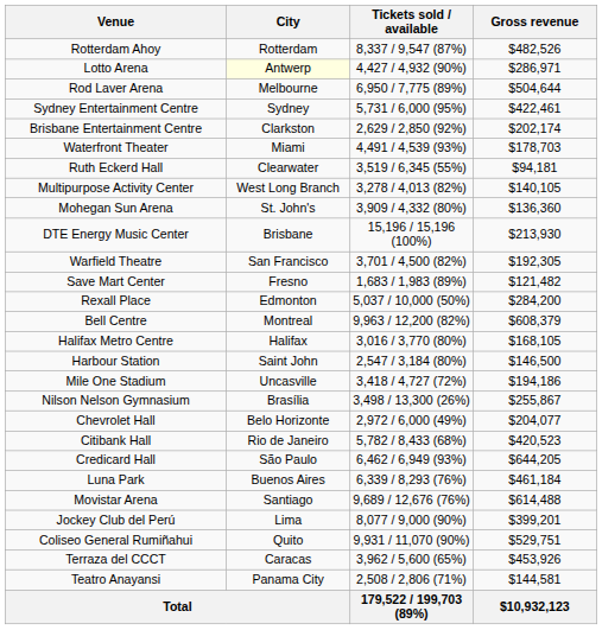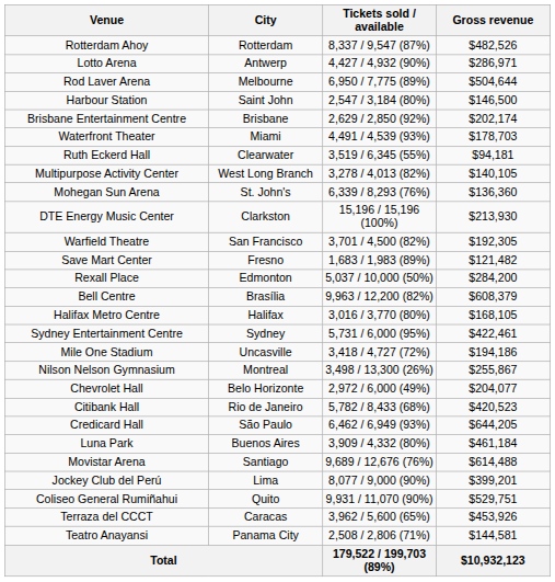Lotto Arena | City: lightyellow background -> no background
rows swapped: Sydney Entertainment Centre <-> Harbour Station
Brisbane Entertainment Centre | City: Clarkston -> Brisbane
Mohegan Sun Arena | Tickets sold / available: 3,909 / 4,332 (80%) -> 6,339 / 8,293 (76%)
DTE Energy Music Center | City: Brisbane -> Clarkston
Bell Centre | City: Montreal -> Brasília
Nilson Nelson Gymnasium | City: Brasília -> Montreal
Luna Park | Tickets sold / available: 6,339 / 8,293 (76%) -> 3,909 / 4,332 (80%)
